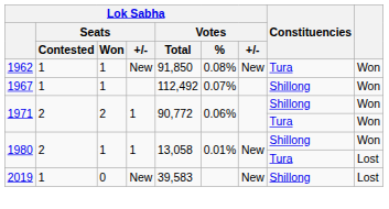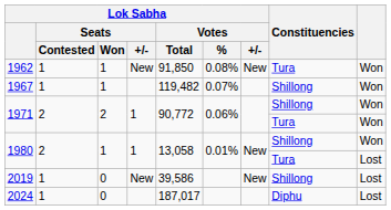1967 | Lok Sabha / Votes / Total: 112,492 -> 119,482
2019 | Lok Sabha / Votes / Total: 39,583 -> 39,586
+ row: 2024 | 1 | 0 | 187,017 | Diphu | Lost
